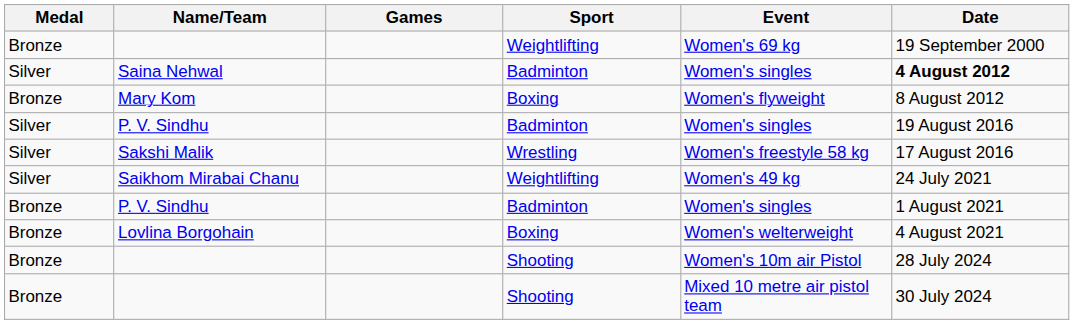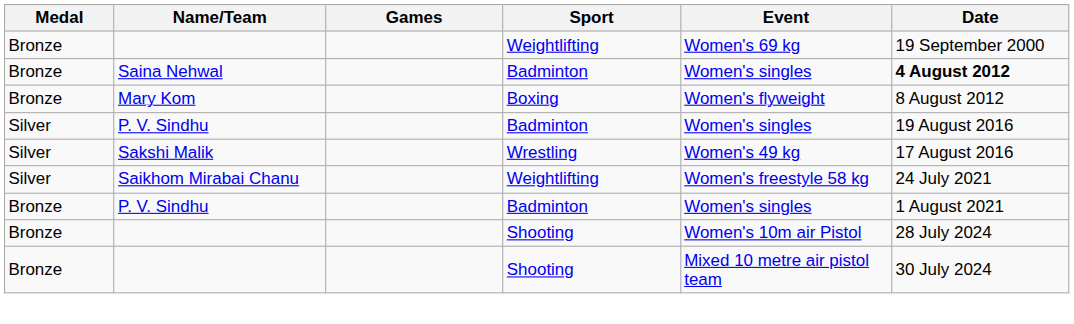Saina Nehwal | Medal: Silver -> Bronze
Sakshi Malik | Event: Women's freestyle 58 kg -> Women's 49 kg
Saikhom Mirabai Chanu | Event: Women's 49 kg -> Women's freestyle 58 kg
- row: Bronze | Lovlina Borgohain | Boxing | Women's welterweight | 4 August 2021
